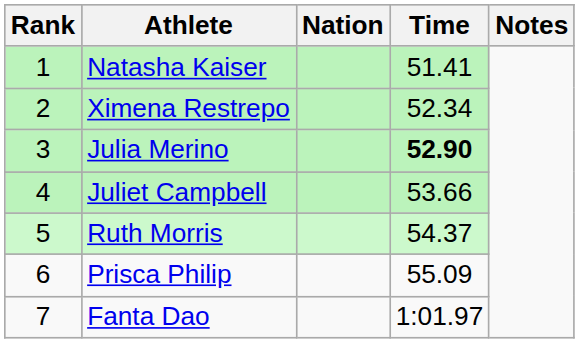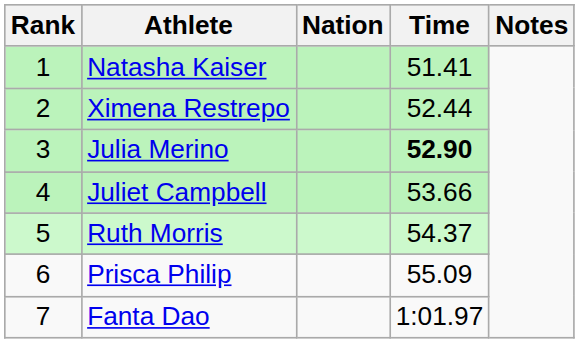Ximena Restrepo | Time: 52.34 -> 52.44
